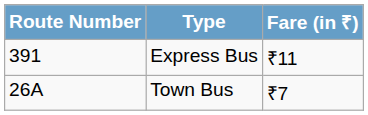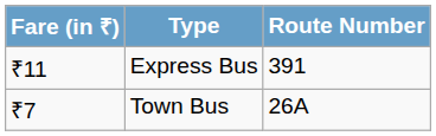columns swapped: Route Number <-> Fare (in ₹)
